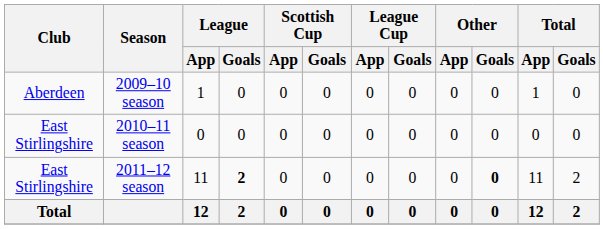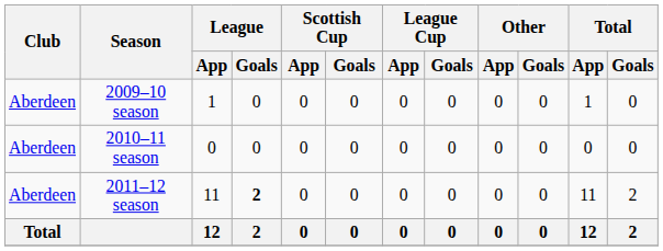2010–11 season | Club: East Stirlingshire -> Aberdeen
2011–12 season | Club: East Stirlingshire -> Aberdeen
2011–12 season | Other / Goals: bold -> normal
